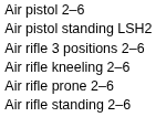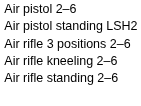- row: Air rifle prone 2–6
